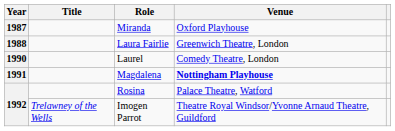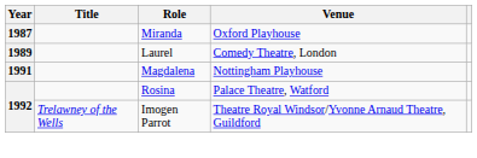- row: 1988 | Laura Fairlie | Greenwich Theatre, London
Laurel | Year: 1990 -> 1989
Magdalena | Venue: bold -> normal
